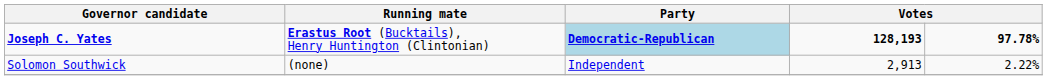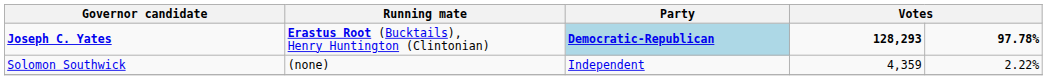Joseph C. Yates | column 4: 128,193 -> 128,293
Solomon Southwick | column 4: 2,913 -> 4,359
